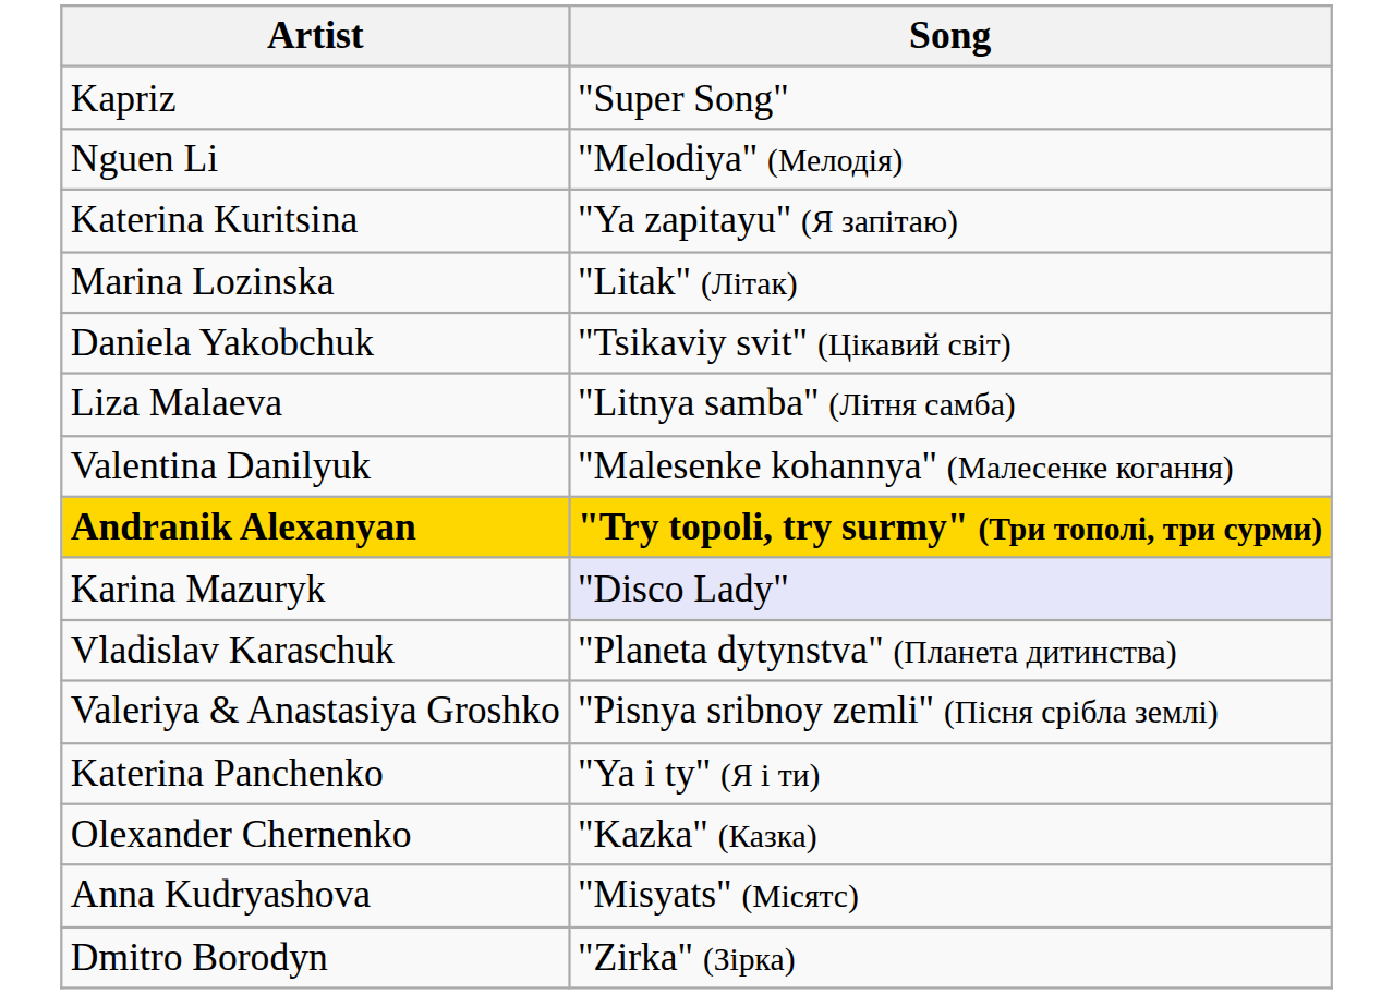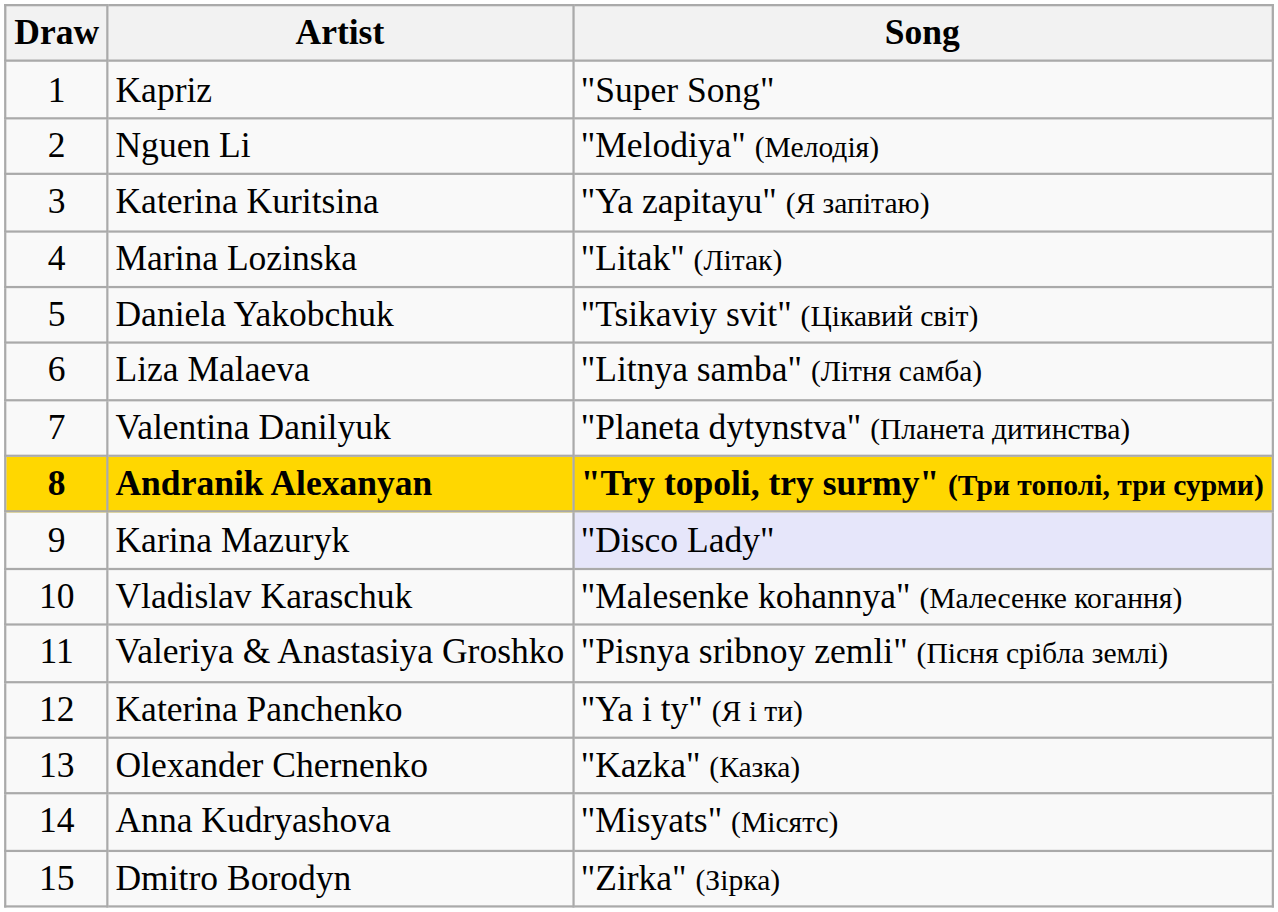+ column: Draw | 1 | 2 | 3 | 4 | 5 | 6 | 7 | 8 | 9 | 10 | 11 | 12 | 13 | 14 | 15
Valentina Danilyuk | Song: "Malesenke kohannya" (Малесенке когання) -> "Planeta dytynstva" (Планета дитинства)
Vladislav Karaschuk | Song: "Planeta dytynstva" (Планета дитинства) -> "Malesenke kohannya" (Малесенке когання)
